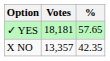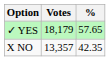✓ YES | Votes: 18,181 -> 18,179
